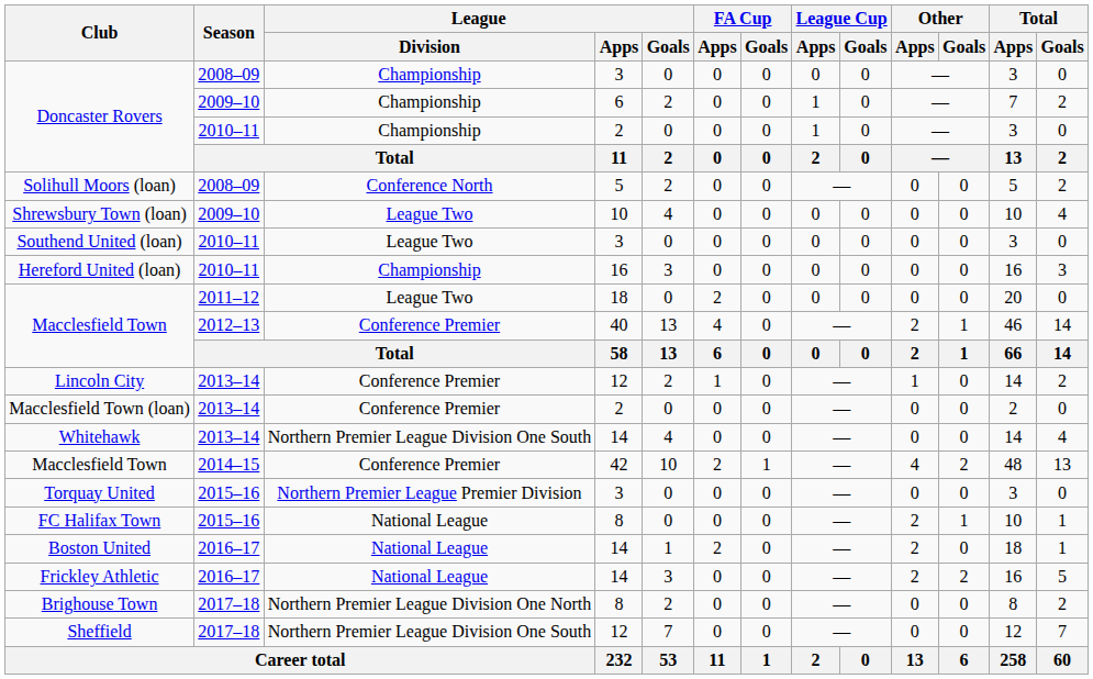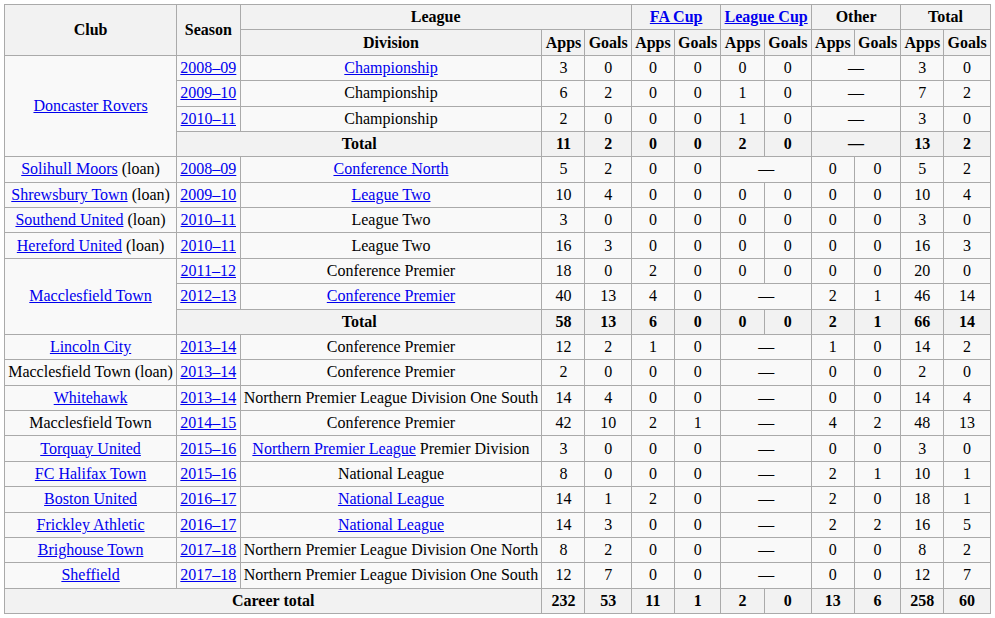Hereford United (loan) | League / Division: Championship -> League Two
Macclesfield Town / 18 | League / Division: League Two -> Conference Premier
